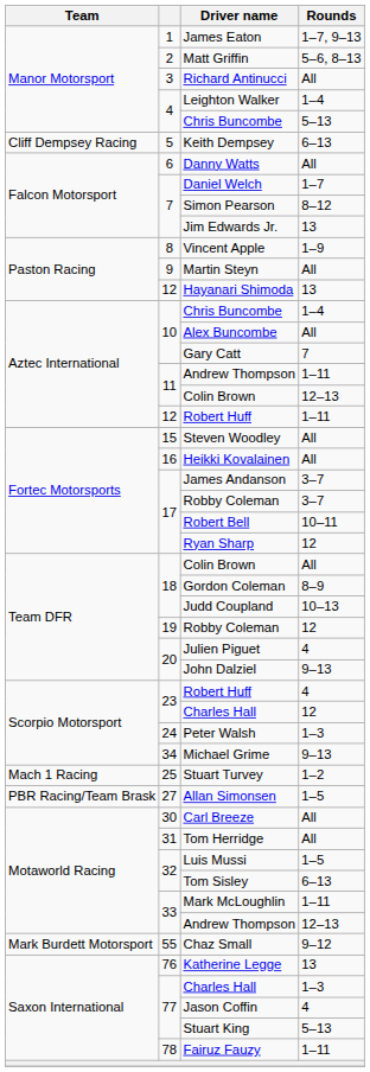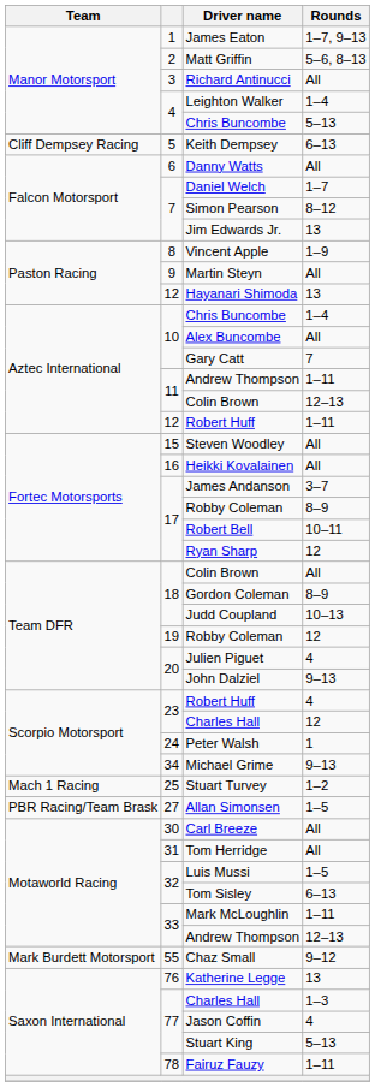17 / Robby Coleman | Rounds: 3–7 -> 8–9
Peter Walsh | Rounds: 1–3 -> 1
